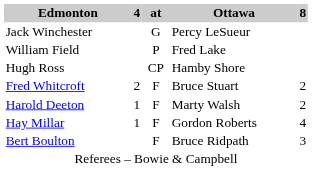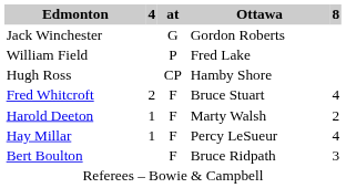Jack Winchester | Ottawa: Percy LeSueur -> Gordon Roberts
Fred Whitcroft | 8: 2 -> 4
Hay Millar | Ottawa: Gordon Roberts -> Percy LeSueur
